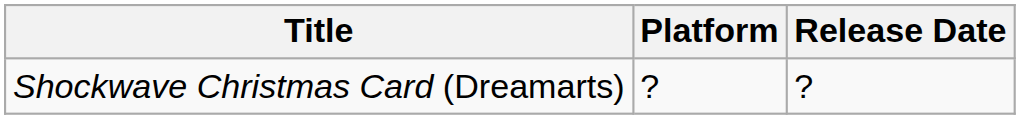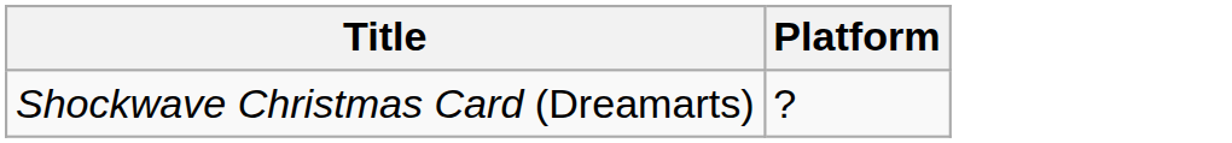- column: Release Date | ?
